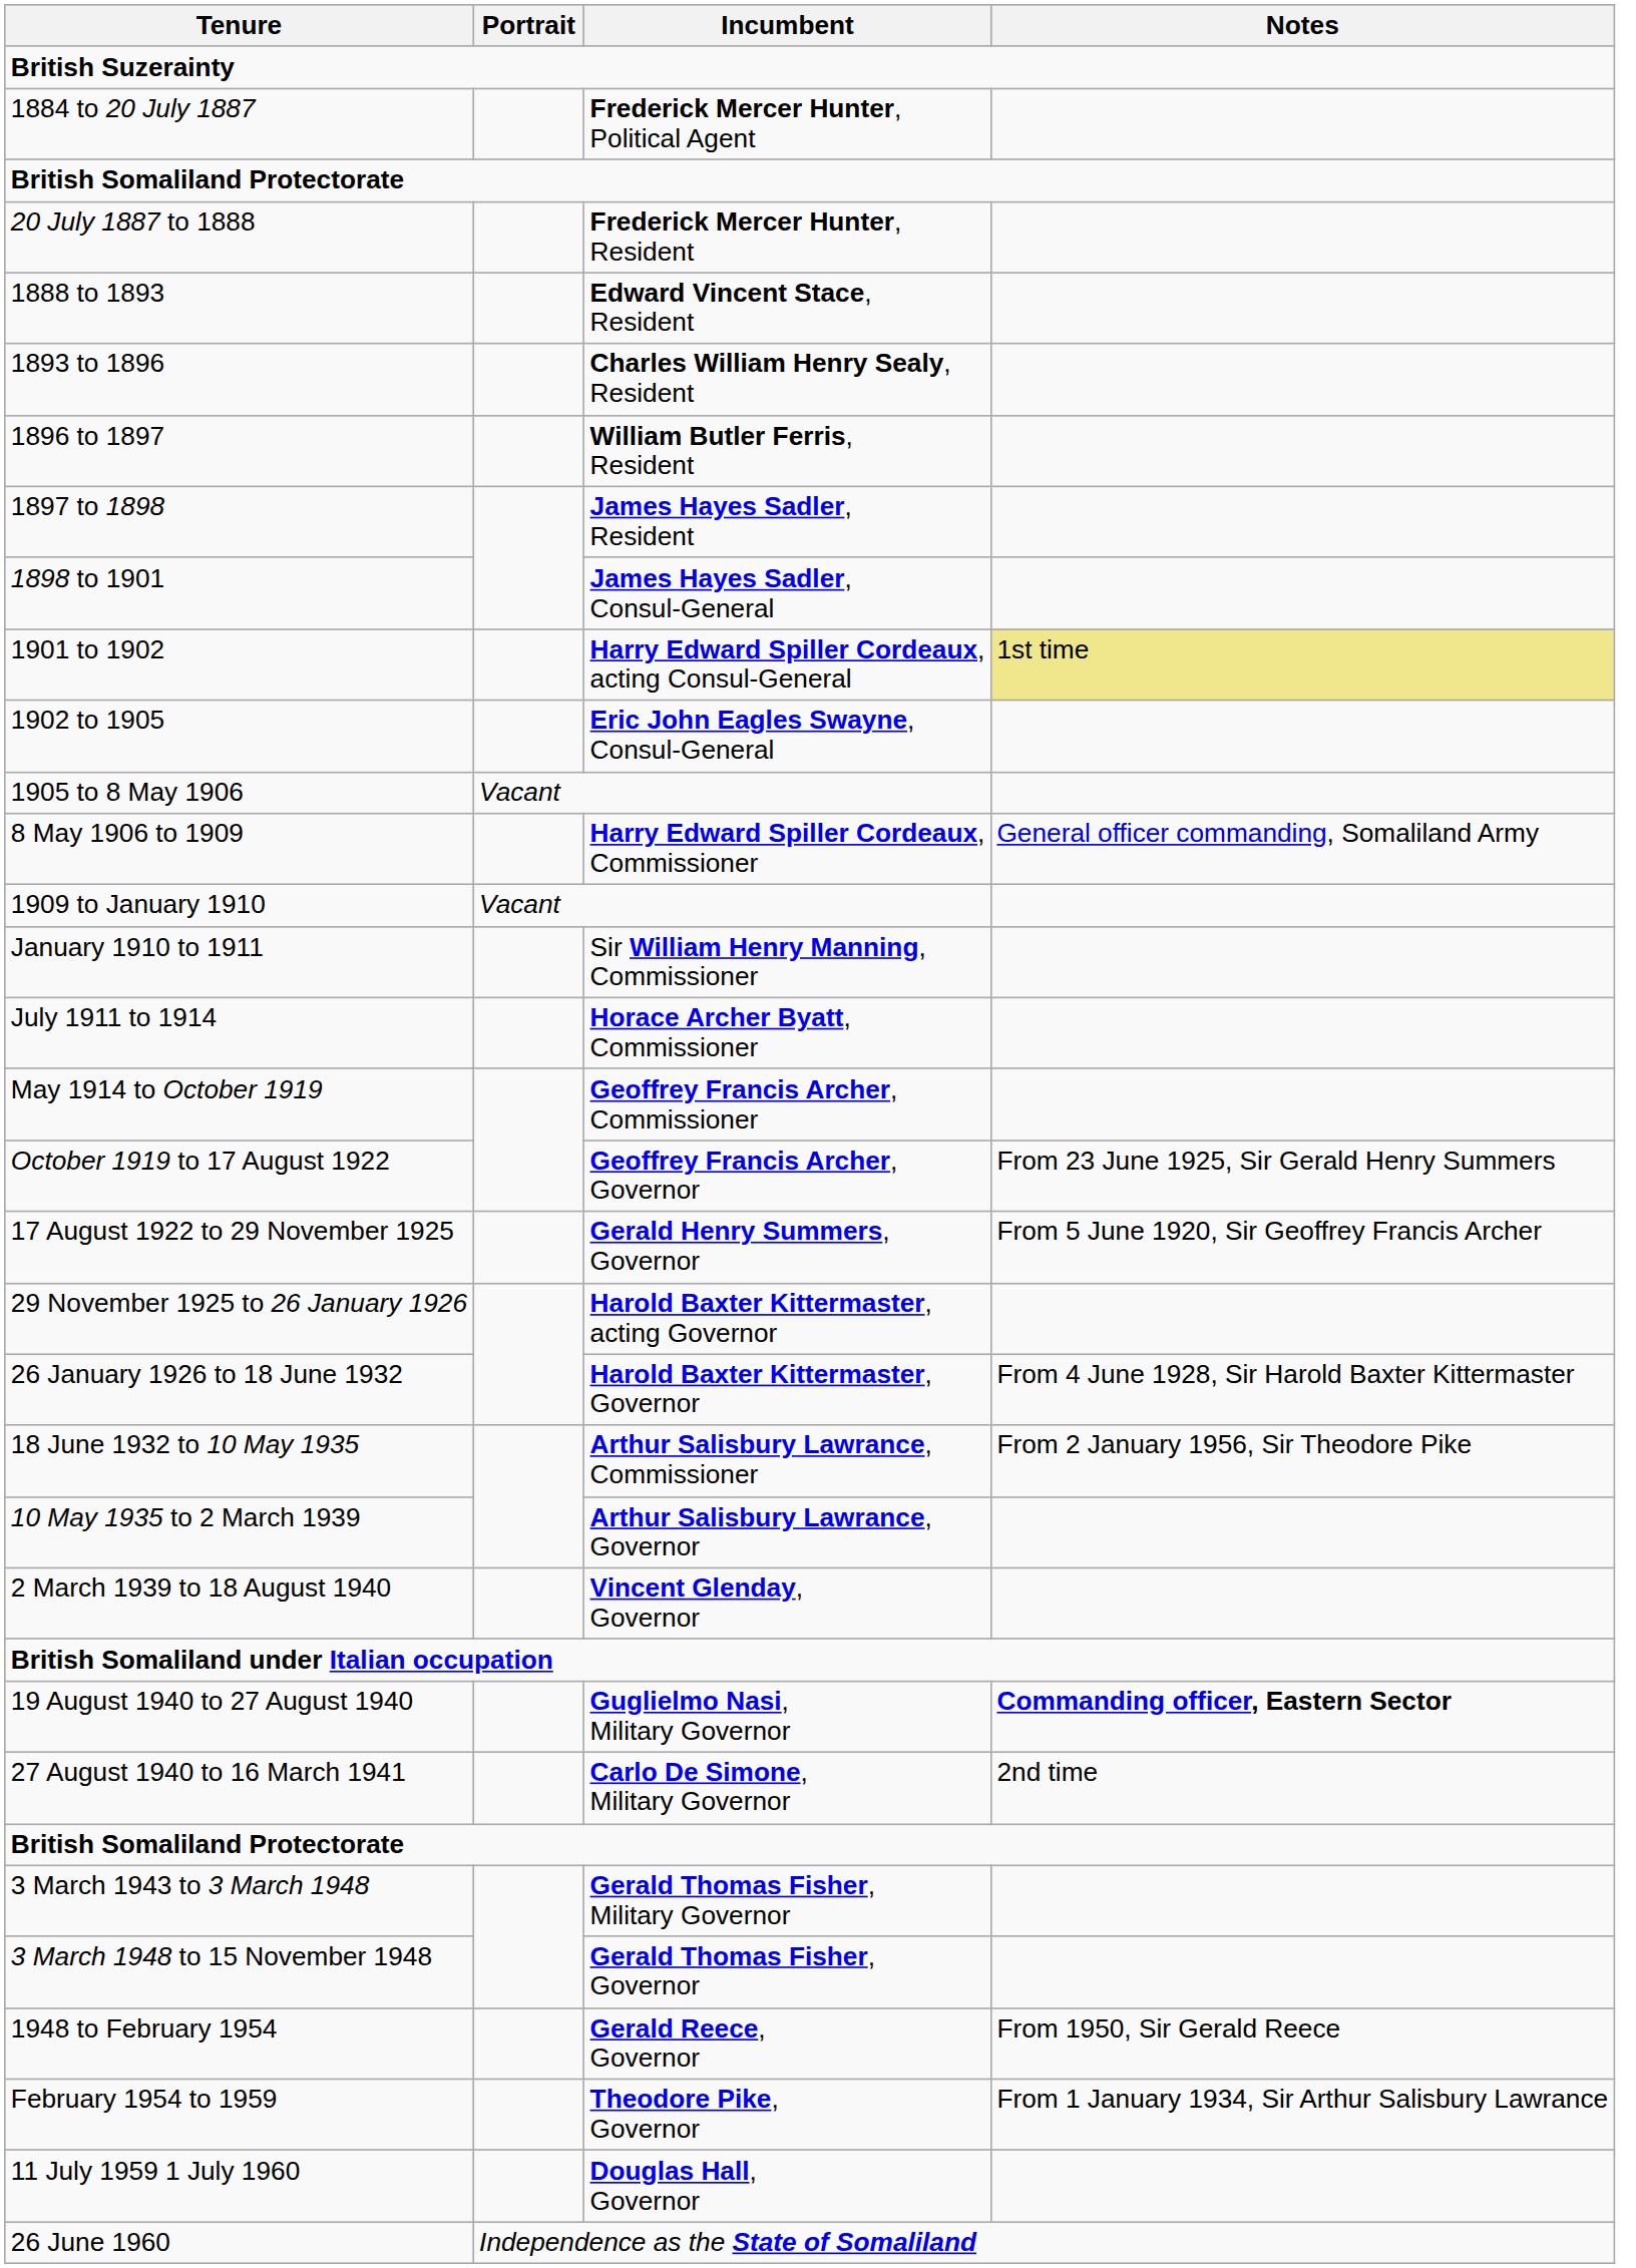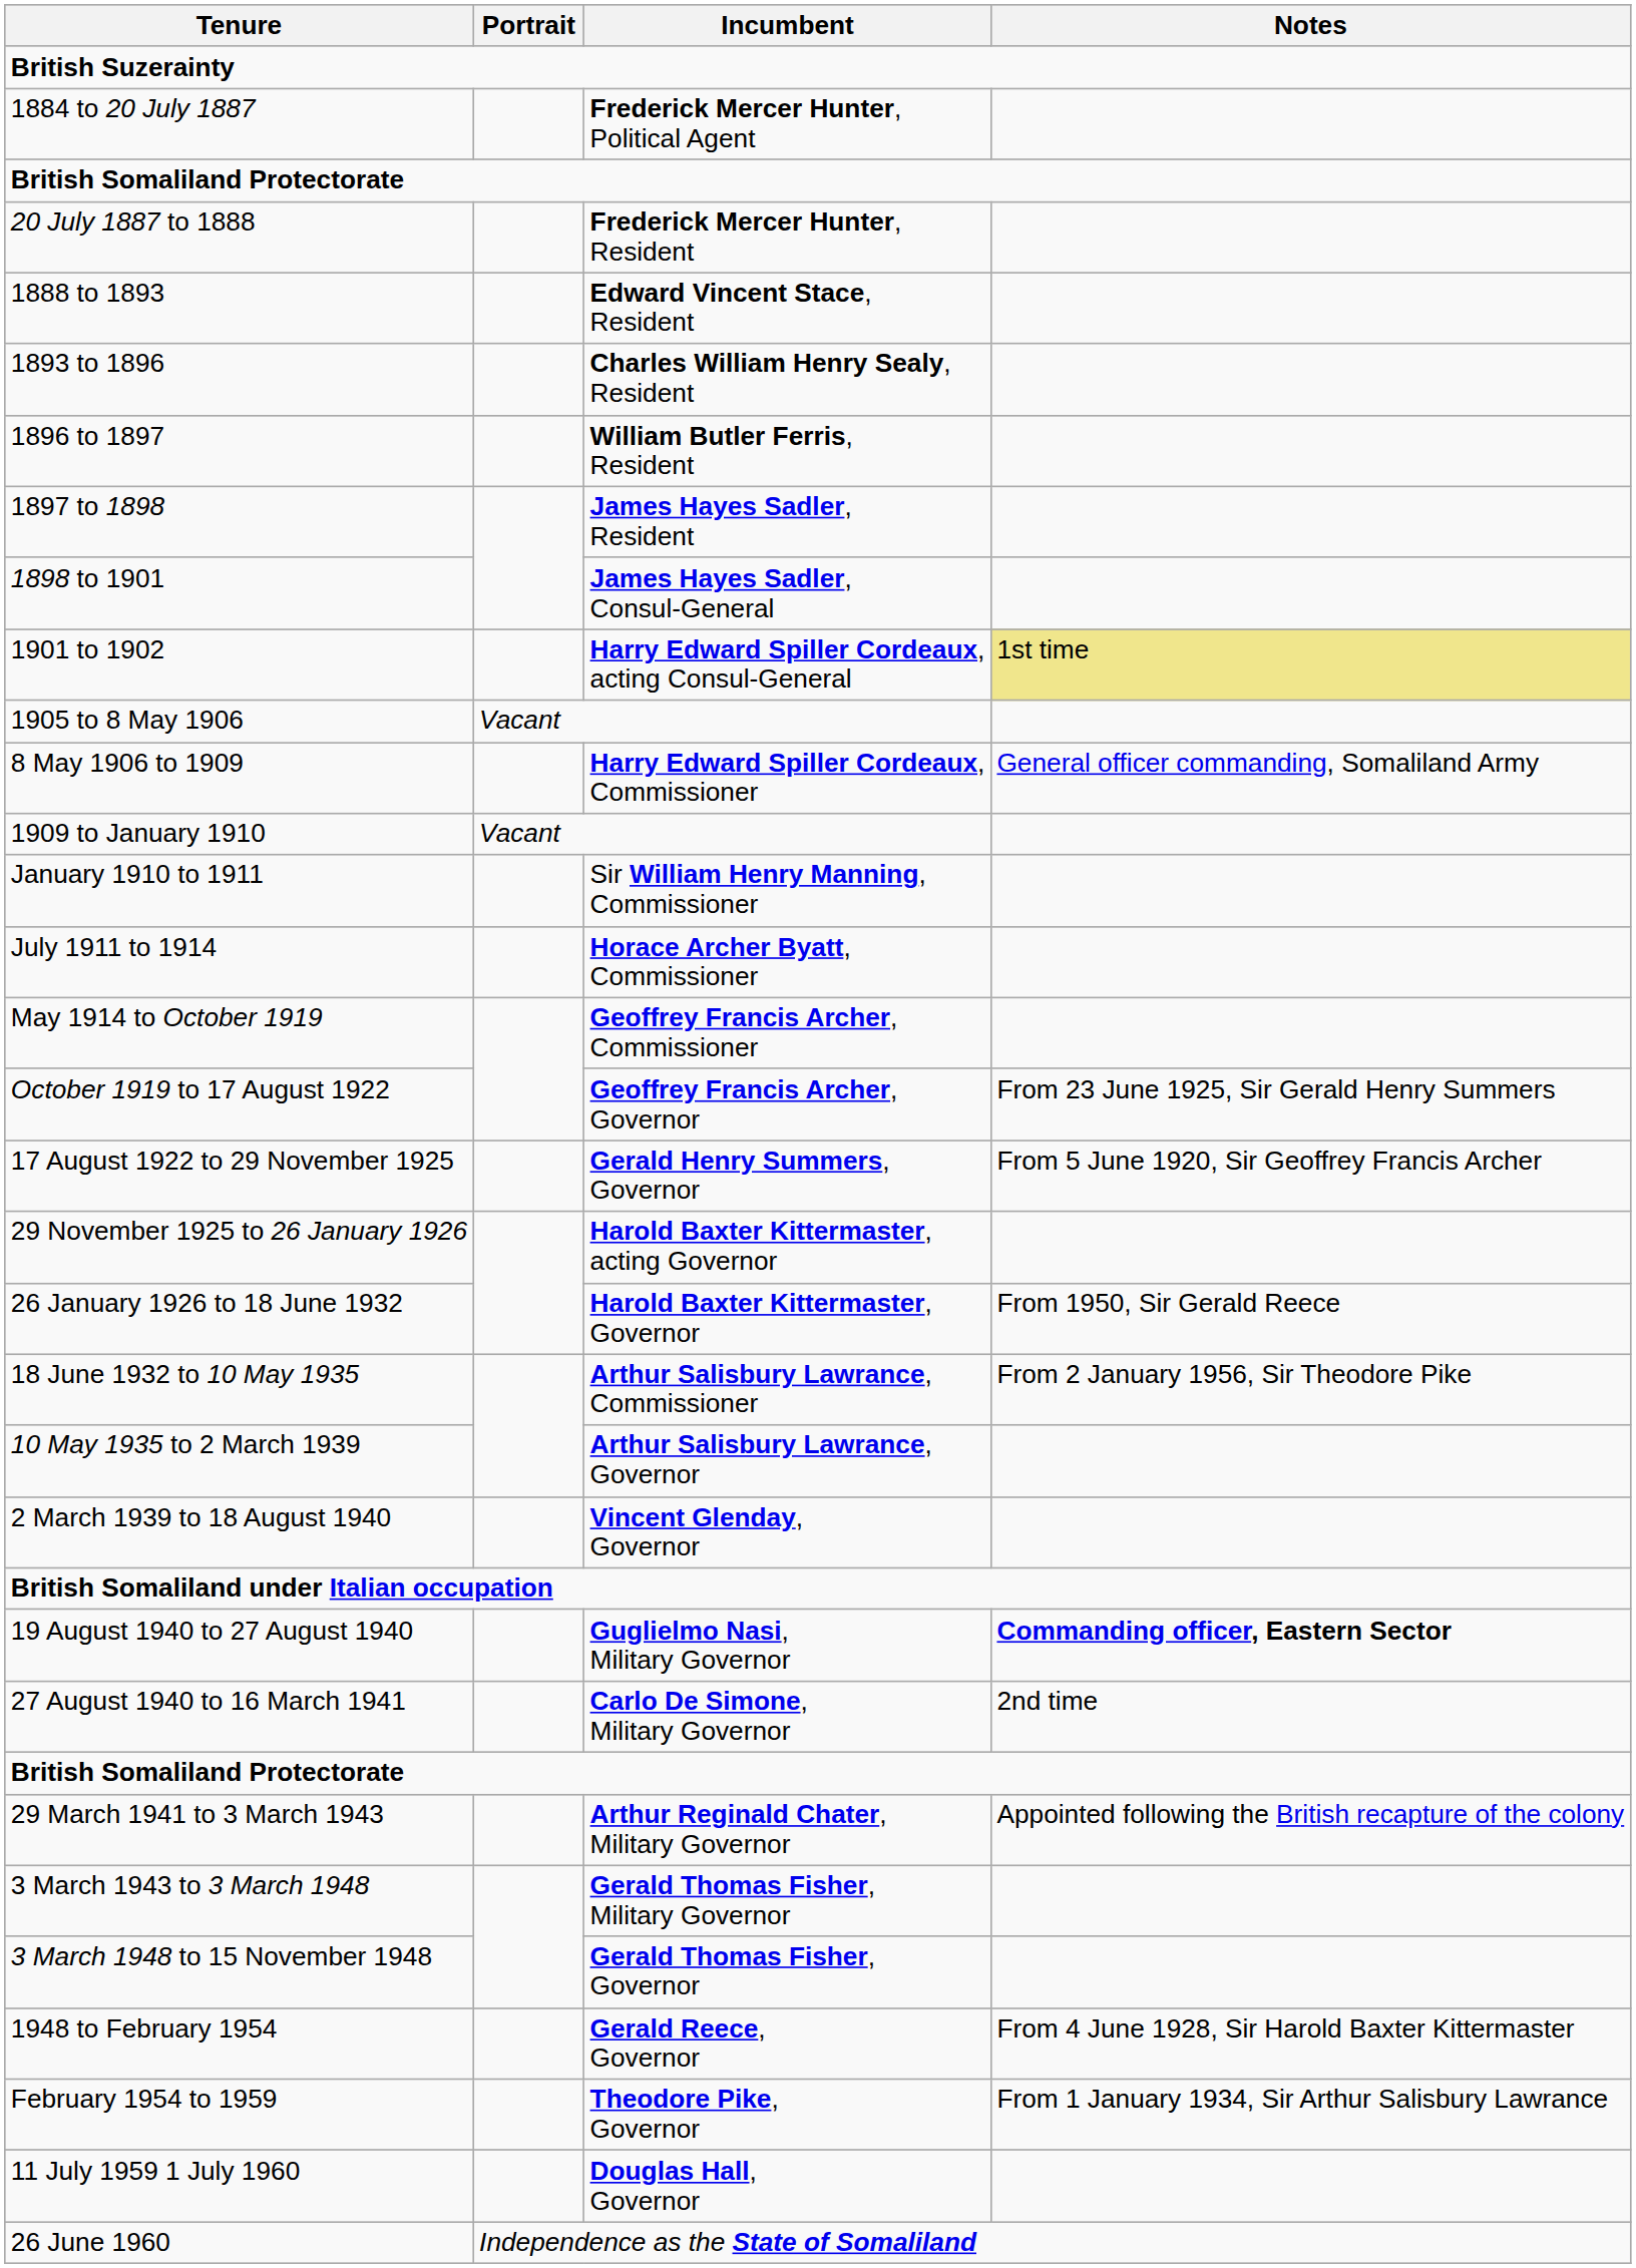- row: 1902 to 1905 | Eric John Eagles Swayne, Consul-General
26 January 1926 to 18 June 1932 | Notes: From 4 June 1928, Sir Harold Baxter Kittermaster -> From 1950, Sir Gerald Reece
+ row: 29 March 1941 to 3 March 1943 | Arthur Reginald Chater, Military Governor | Appointed following the British recapture of the colony
1948 to February 1954 | Notes: From 1950, Sir Gerald Reece -> From 4 June 1928, Sir Harold Baxter Kittermaster
